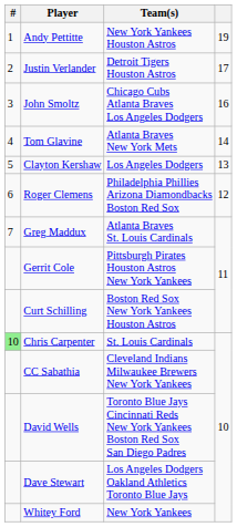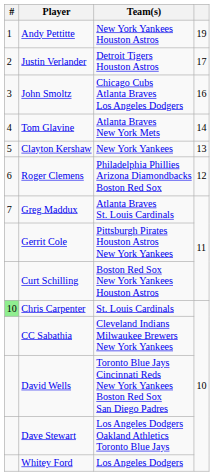Clayton Kershaw | Team(s): Los Angeles Dodgers -> New York Yankees
Whitey Ford | Team(s): New York Yankees -> Los Angeles Dodgers
